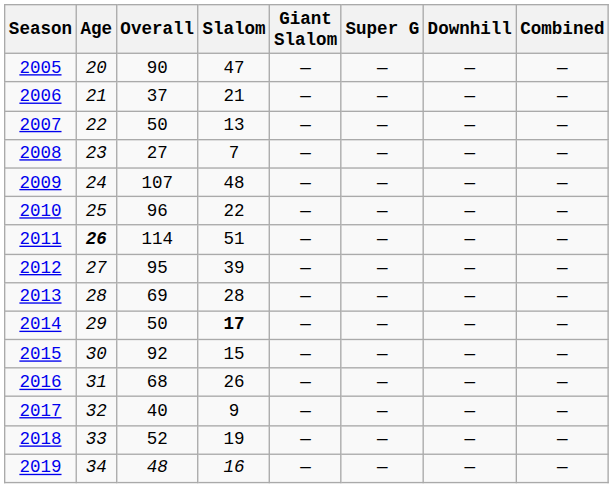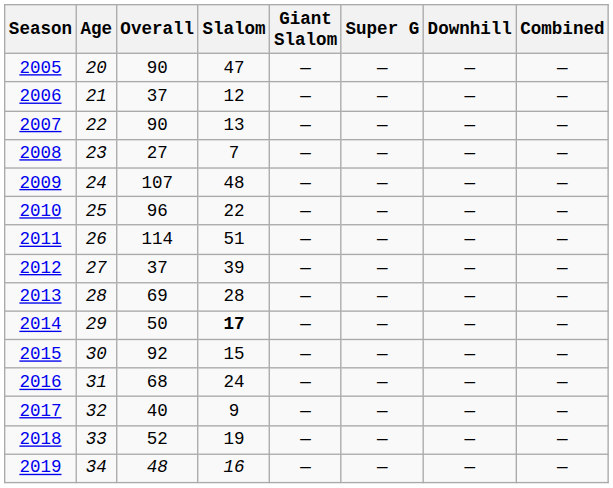2006 | Slalom: 21 -> 12
2007 | Overall: 50 -> 90
2011 | Age: bold -> normal
2012 | Overall: 95 -> 37
2016 | Slalom: 26 -> 24
